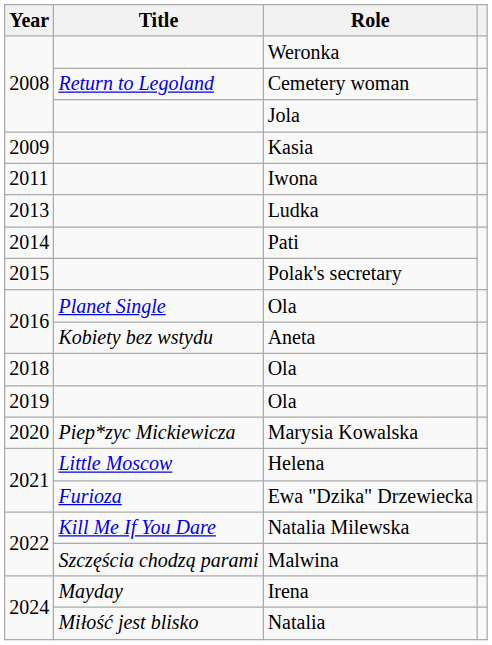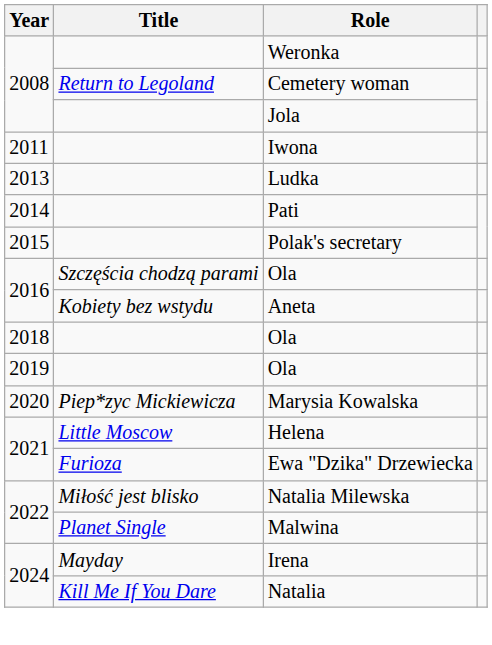- row: 2009 | Kasia
2016 / Ola | Title: Planet Single -> Szczęścia chodzą parami
Natalia Milewska | Title: Kill Me If You Dare -> Miłość jest blisko
Malwina | Title: Szczęścia chodzą parami -> Planet Single
Natalia | Title: Miłość jest blisko -> Kill Me If You Dare
